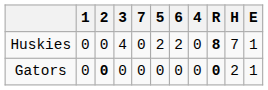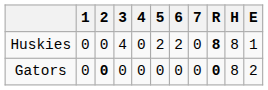columns swapped: 4 <-> 7
Huskies | H: 7 -> 8
Gators | H: 2 -> 8
Gators | E: 1 -> 2
